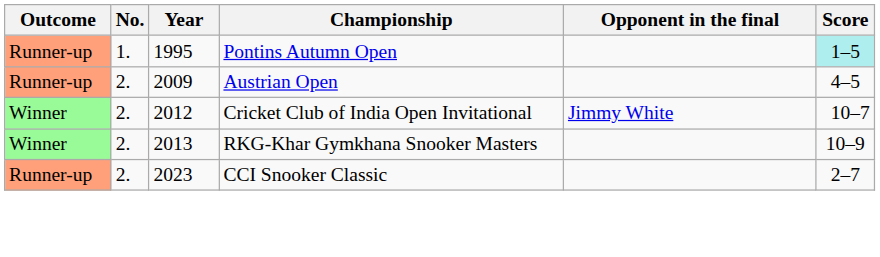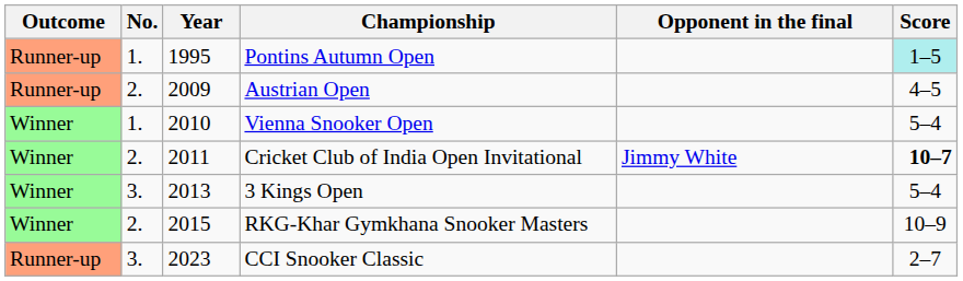+ row: Winner | 1. | 2010 | Vienna Snooker Open | 5–4
Cricket Club of India Open Invitational | Year: 2012 -> 2011
Cricket Club of India Open Invitational | Score: normal -> bold
+ row: Winner | 3. | 2013 | 3 Kings Open | 5–4
RKG-Khar Gymkhana Snooker Masters | Year: 2013 -> 2015
CCI Snooker Classic | No.: 2. -> 3.
